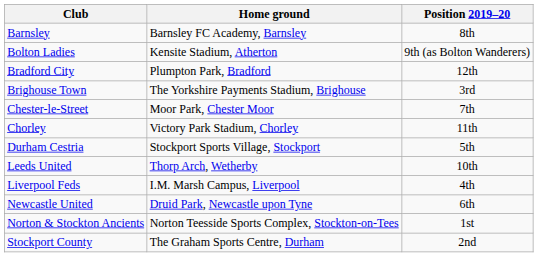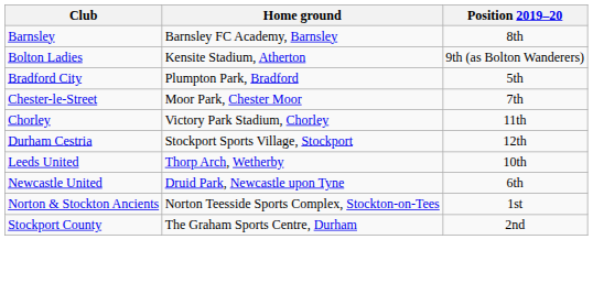Bradford City | Position 2019–20: 12th -> 5th
- row: Brighouse Town | The Yorkshire Payments Stadium, Brighouse | 3rd
Durham Cestria | Position 2019–20: 5th -> 12th
- row: Liverpool Feds | I.M. Marsh Campus, Liverpool | 4th
